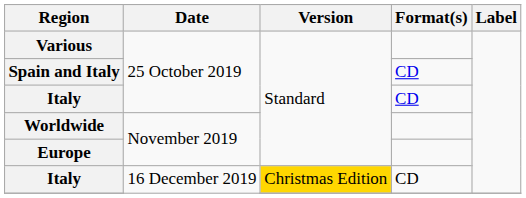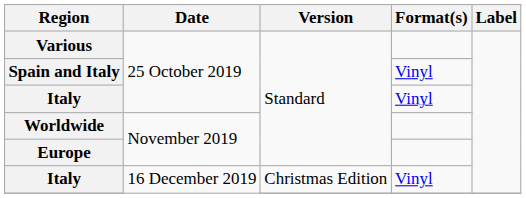Spain and Italy | Format(s): CD -> Vinyl
Italy / 25 October 2019 | Format(s): CD -> Vinyl
Italy / 16 December 2019 | Version: gold background -> no background
Italy / 16 December 2019 | Format(s): CD -> Vinyl
